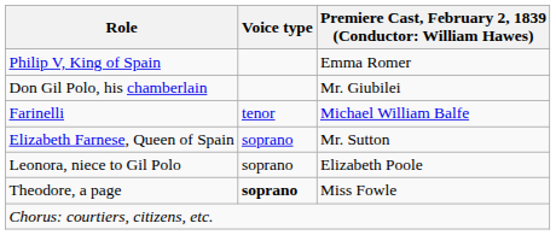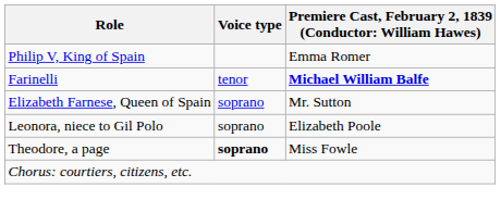- row: Don Gil Polo, his chamberlain | Mr. Giubilei
Farinelli | column 3: normal -> bold
